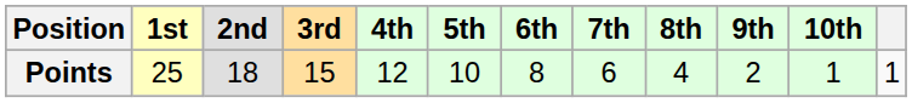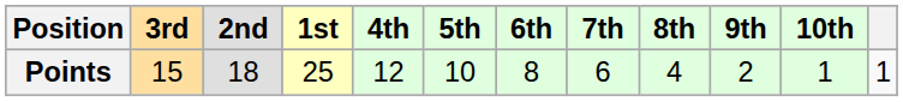columns swapped: 1st <-> 3rd
